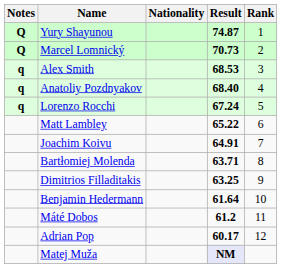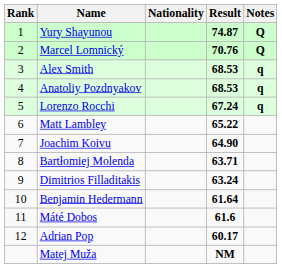columns swapped: Rank <-> Notes
Marcel Lomnický | Result: 70.73 -> 70.76
Anatoliy Pozdnyakov | Result: 68.40 -> 68.53
Joachim Koivu | Result: 64.91 -> 64.90
Dimitrios Filladitakis | Result: 63.25 -> 63.24
Máté Dobos | Result: 61.2 -> 61.6
Matej Muža | Result: lavender background -> no background
